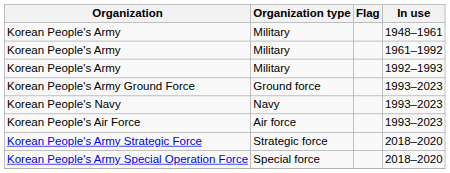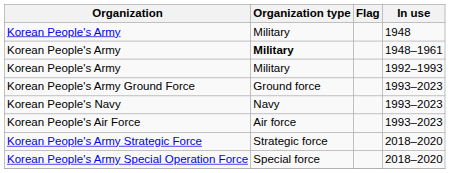+ row: Korean People's Army | Military | 1948
Korean People's Army / 1948–1961 | Organization type: normal -> bold
- row: Korean People's Army | Military | 1961–1992
